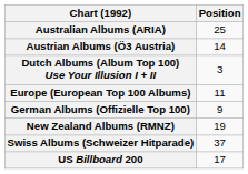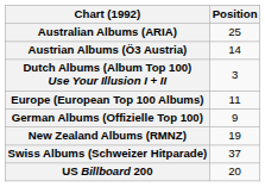US Billboard 200 | Position: 17 -> 20
